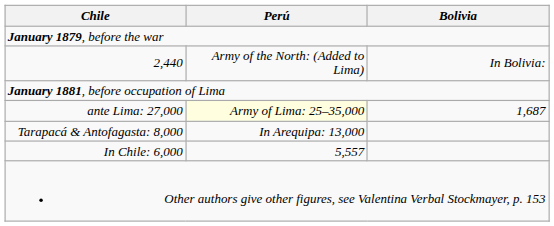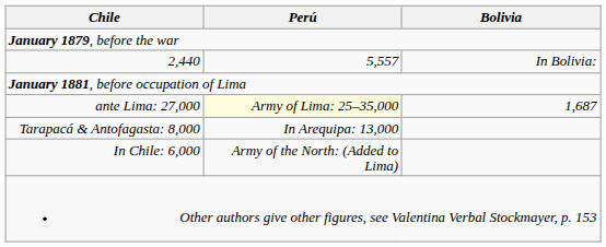2,440 | Perú: Army of the North: (Added to Lima) -> 5,557
In Chile: 6,000 | Perú: 5,557 -> Army of the North: (Added to Lima)
